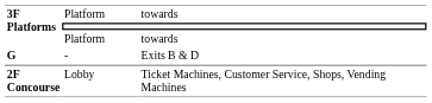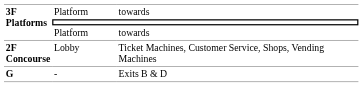rows swapped: Lobby <-> -
